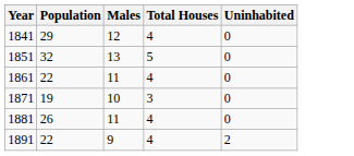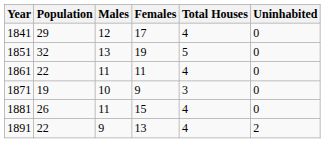+ column: Females | 17 | 19 | 11 | 9 | 15 | 13
